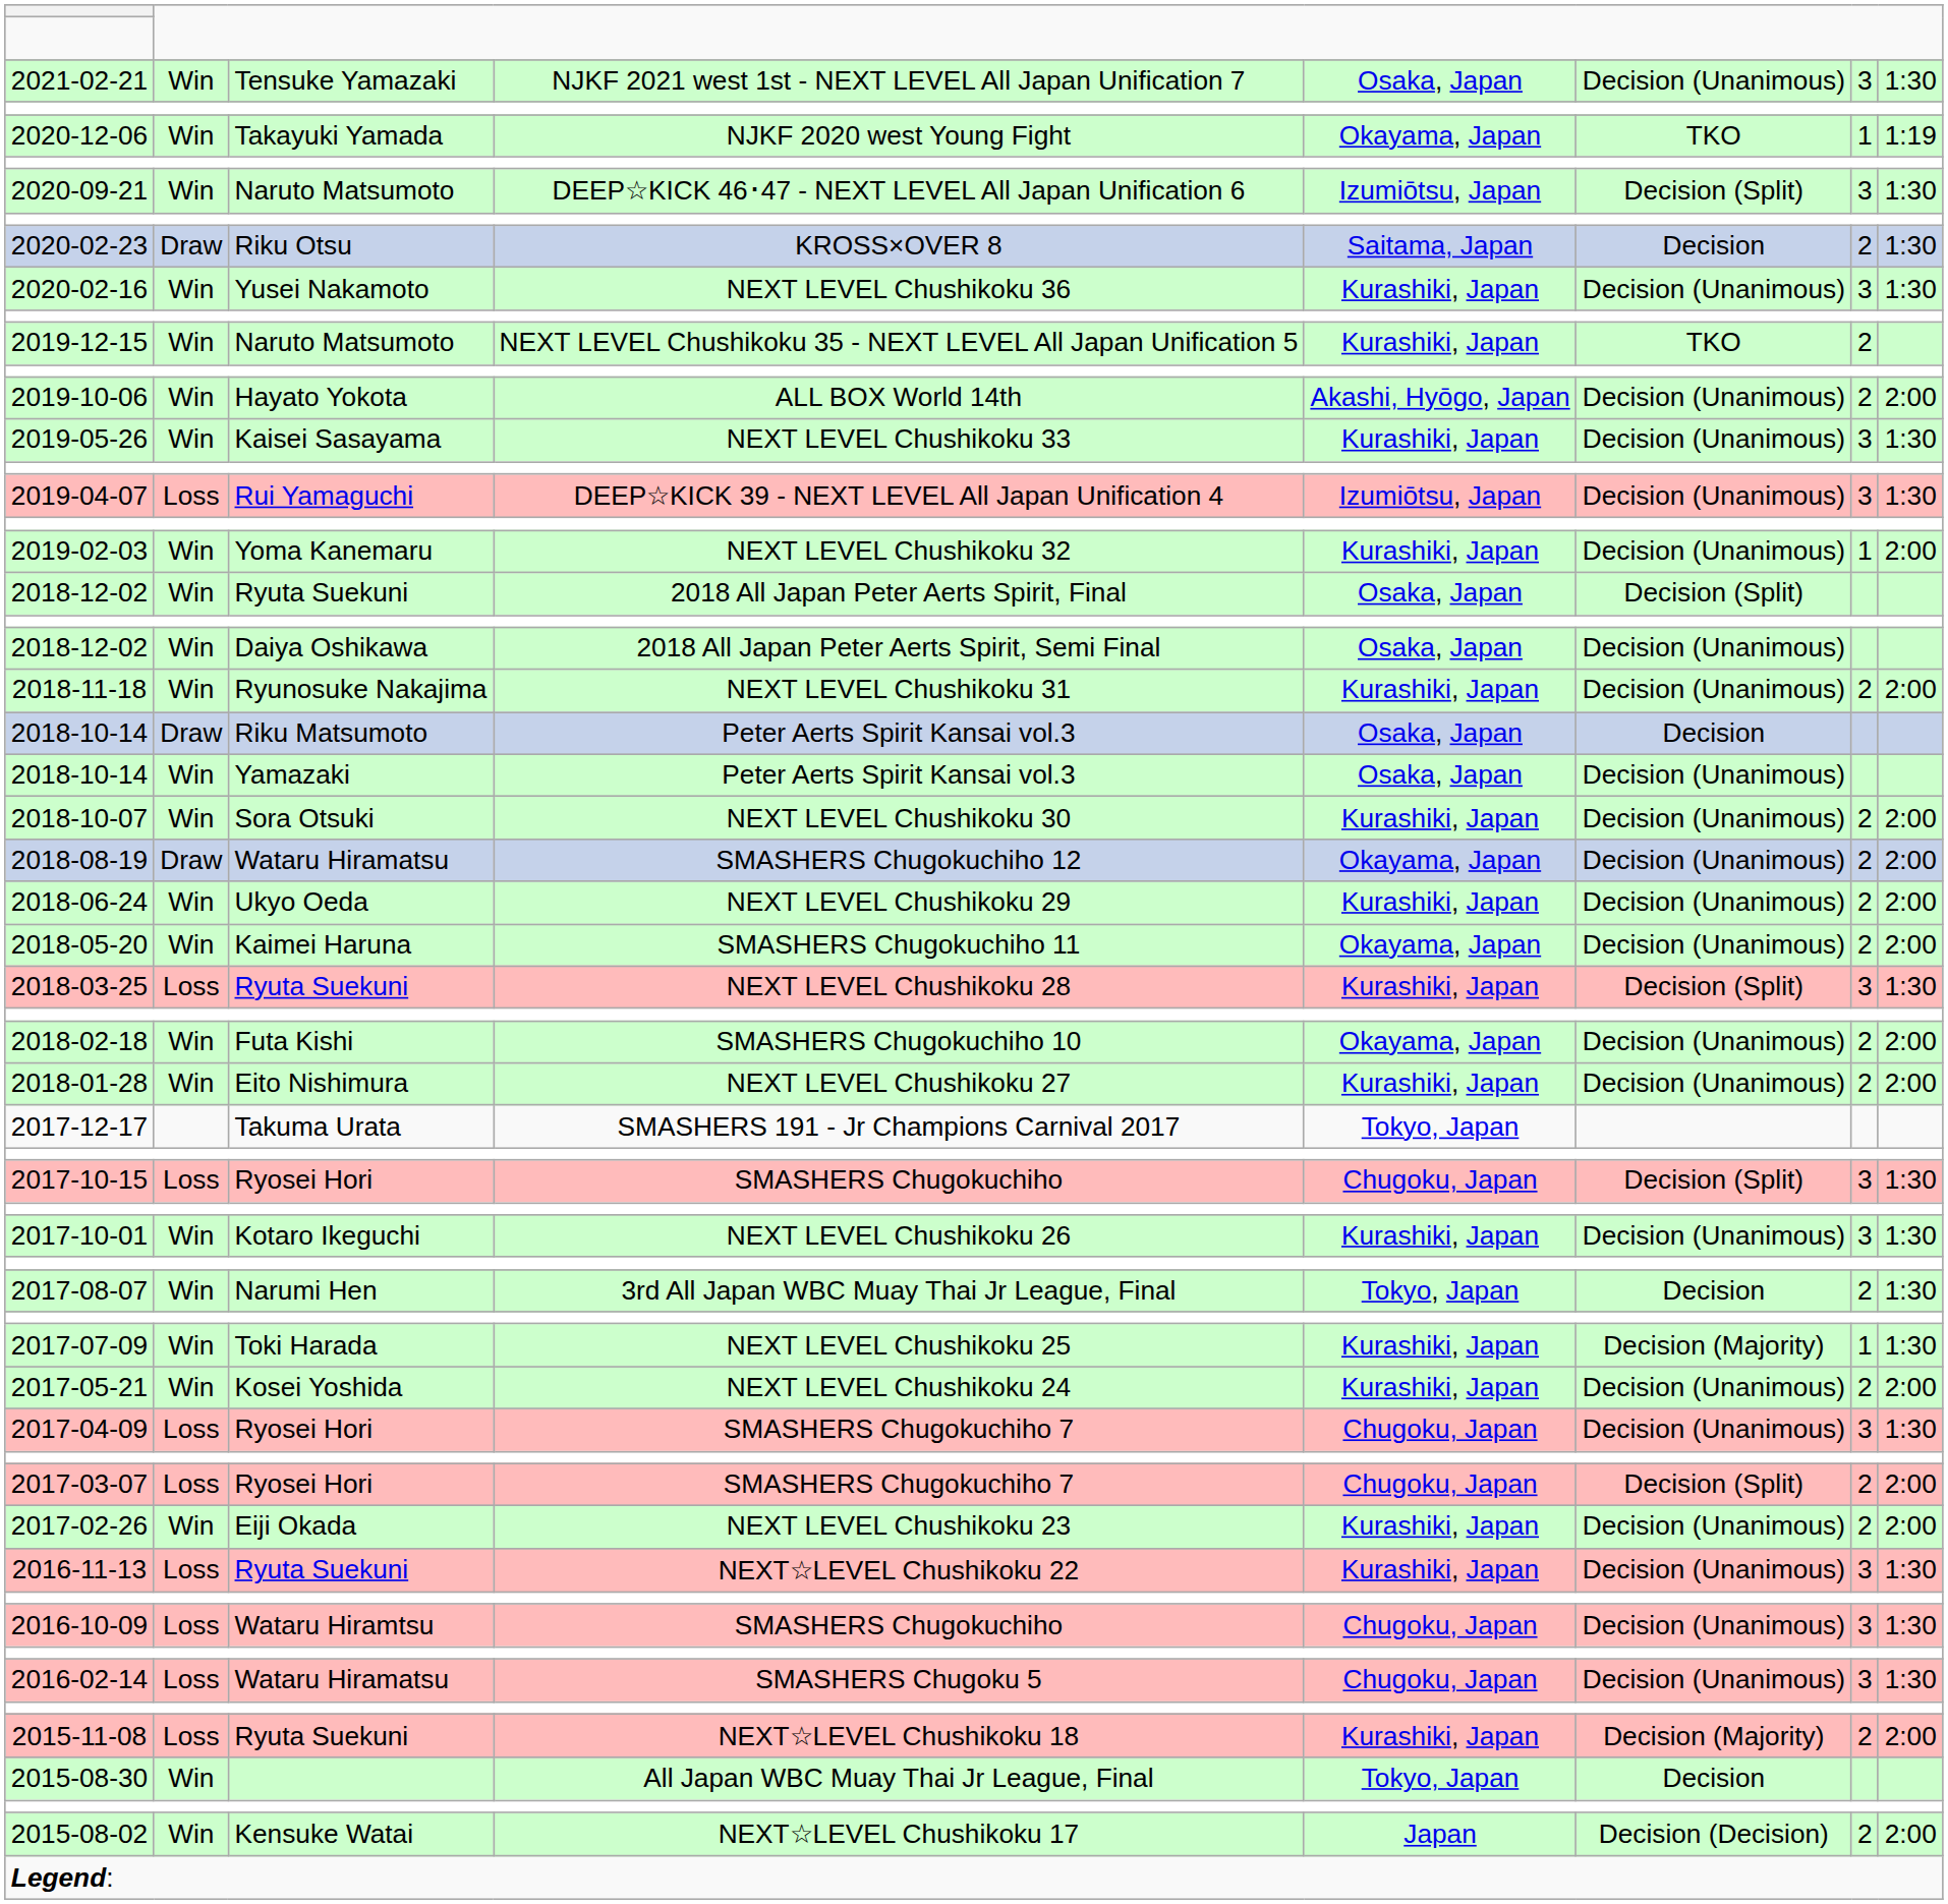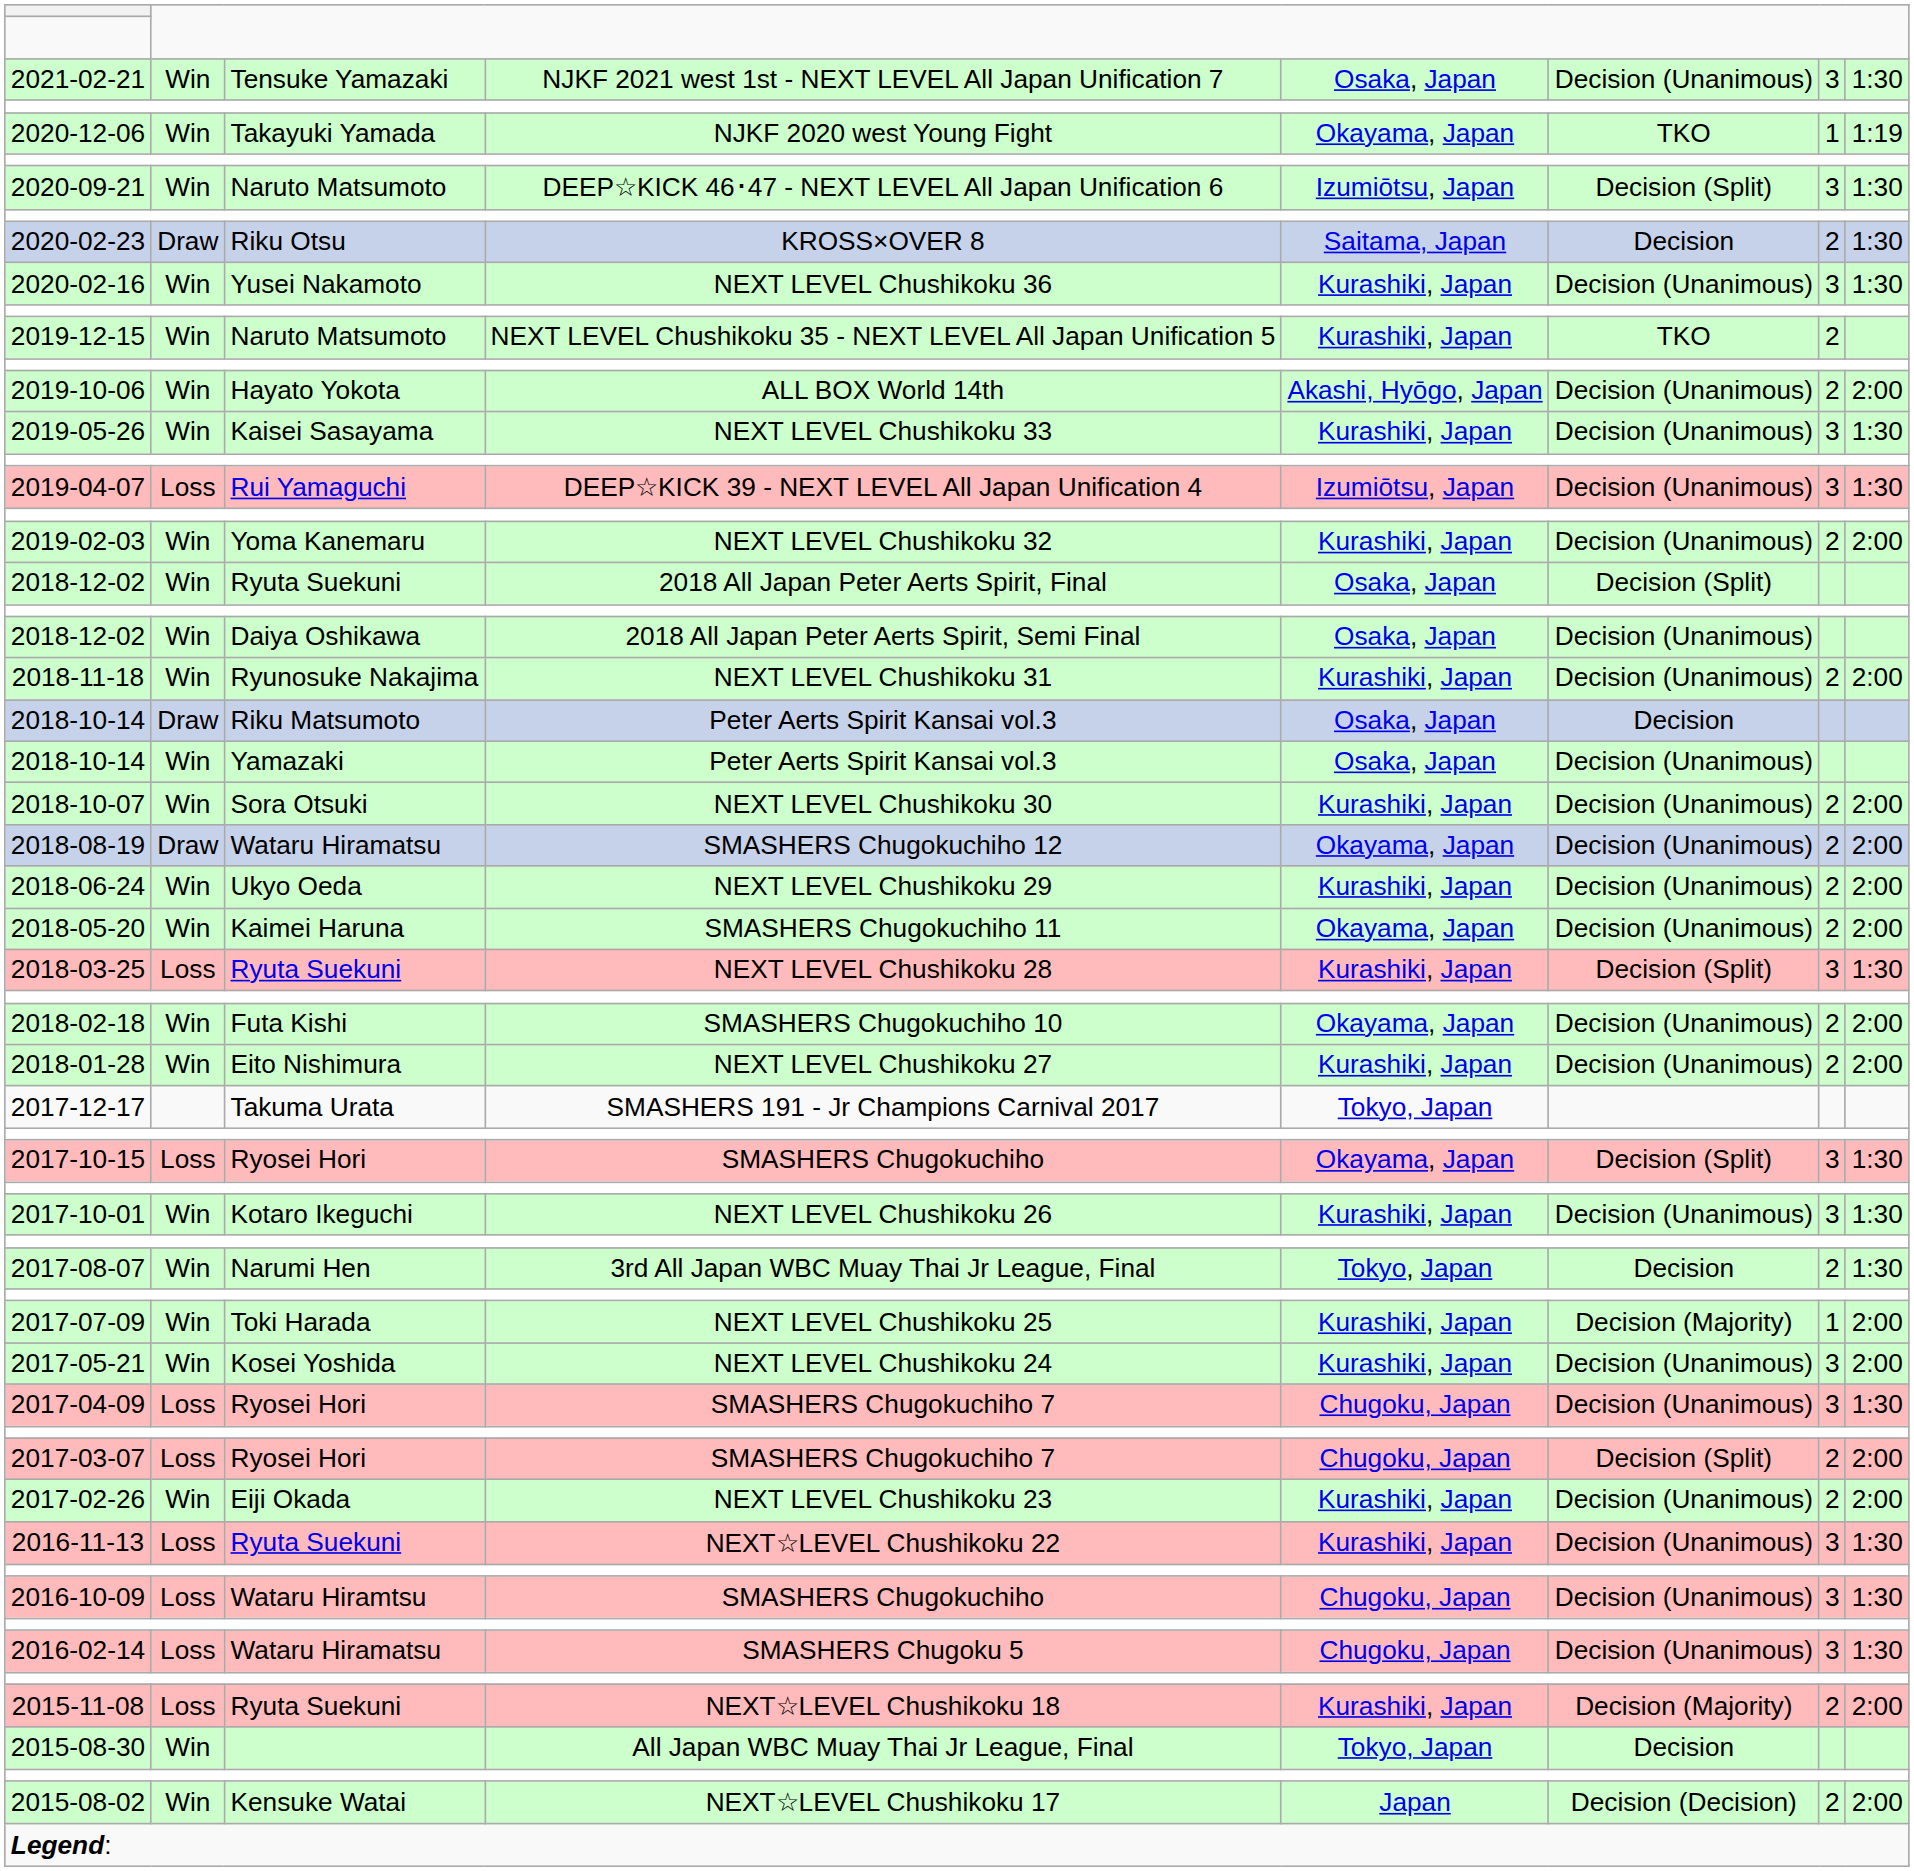NEXT LEVEL Chushikoku 32 | column 7: 1 -> 2
2017-10-15 / SMASHERS Chugokuchiho | column 5: Chugoku, Japan -> Okayama, Japan
NEXT LEVEL Chushikoku 25 | column 8: 1:30 -> 2:00
NEXT LEVEL Chushikoku 24 | column 7: 2 -> 3
